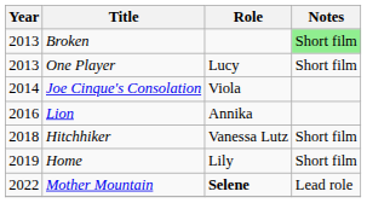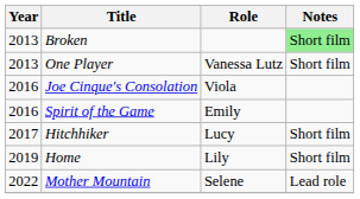One Player | Role: Lucy -> Vanessa Lutz
Joe Cinque's Consolation | Year: 2014 -> 2016
- row: 2016 | Lion | Annika
+ row: 2016 | Spirit of the Game | Emily
Hitchhiker | Year: 2018 -> 2017
Hitchhiker | Role: Vanessa Lutz -> Lucy
Mother Mountain | Role: bold -> normal
